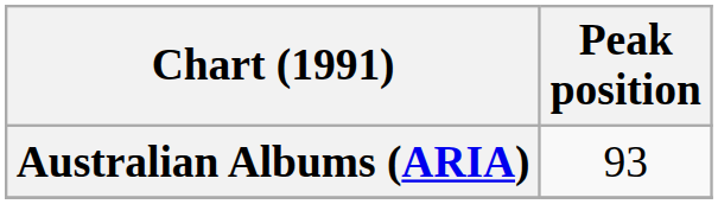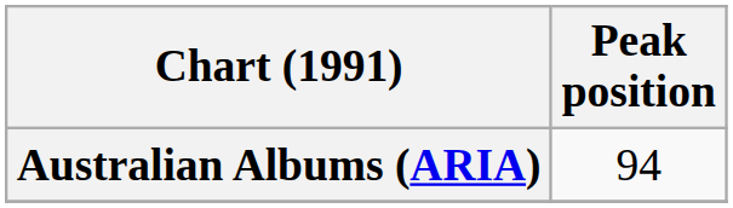Australian Albums (ARIA) | Peak position: 93 -> 94
